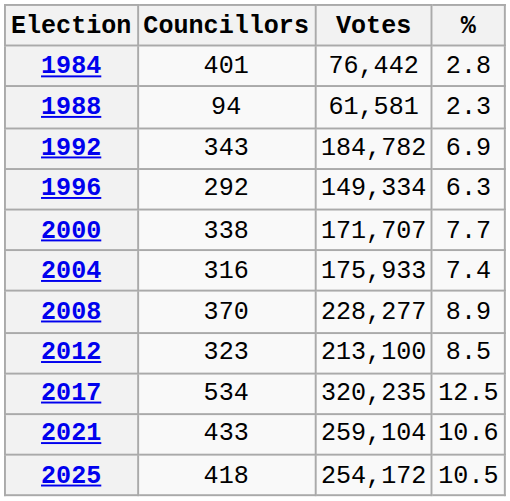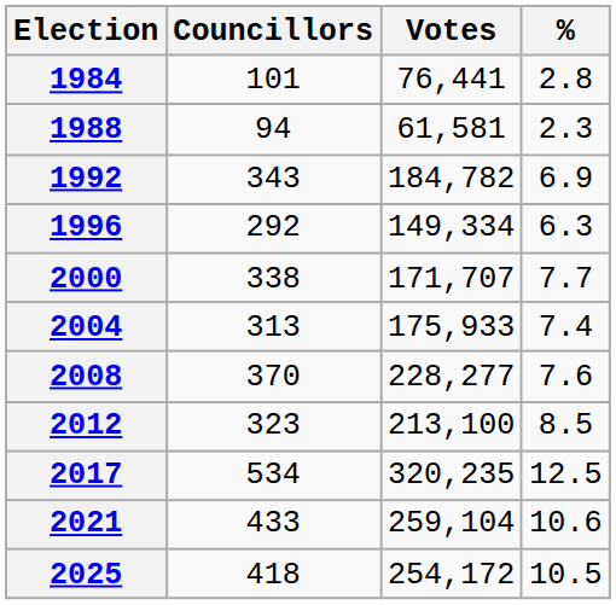1984 | Councillors: 401 -> 101
1984 | Votes: 76,442 -> 76,441
2004 | Councillors: 316 -> 313
2008 | %: 8.9 -> 7.6
